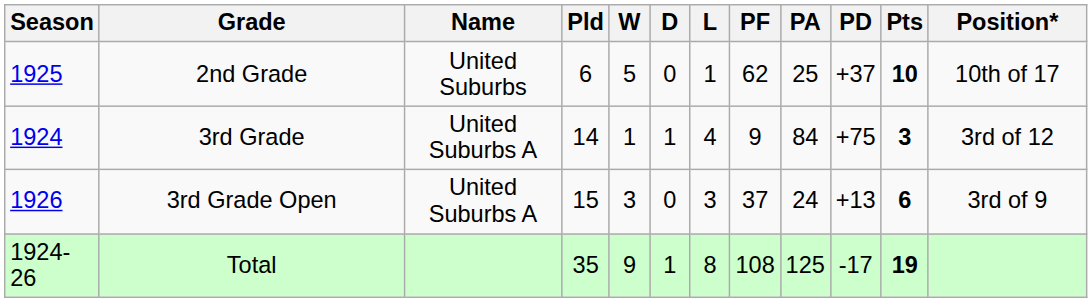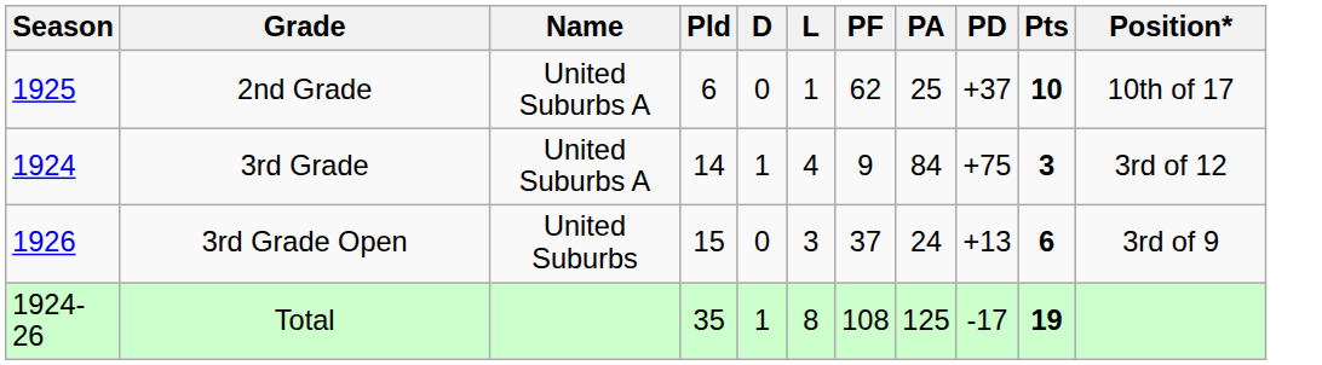- column: W | 5 | 1 | 3 | 9
2nd Grade | Name: United Suburbs -> United Suburbs A
3rd Grade Open | Name: United Suburbs A -> United Suburbs
